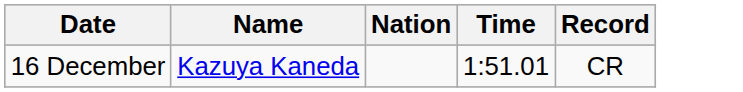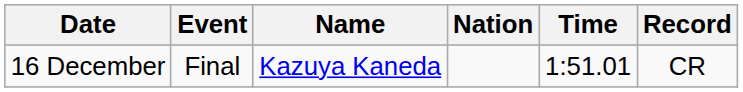+ column: Event | Final
